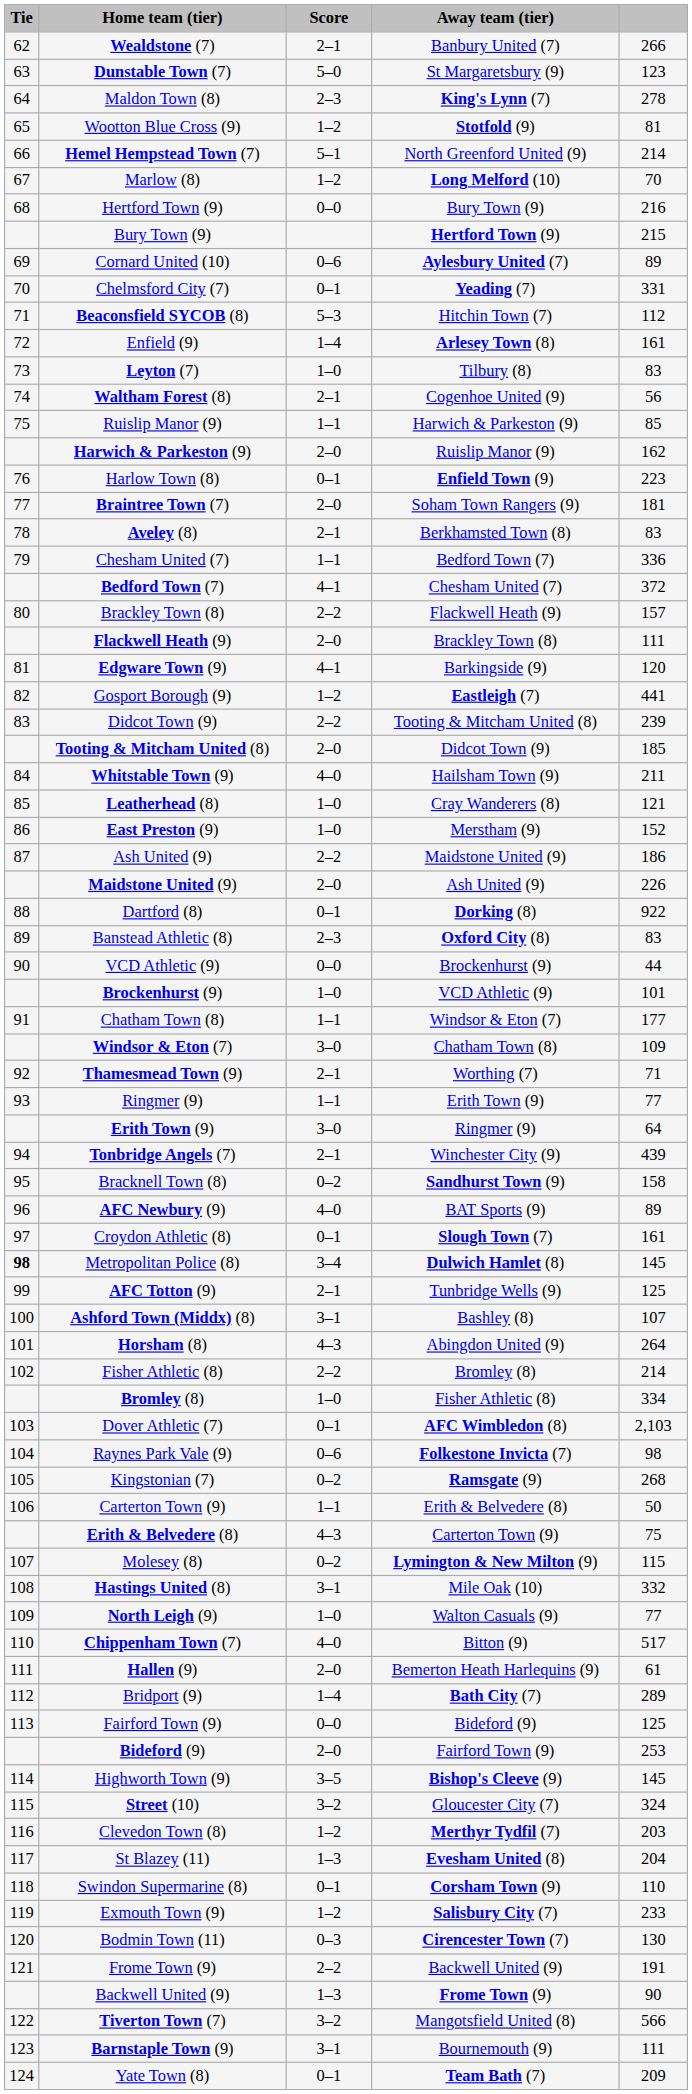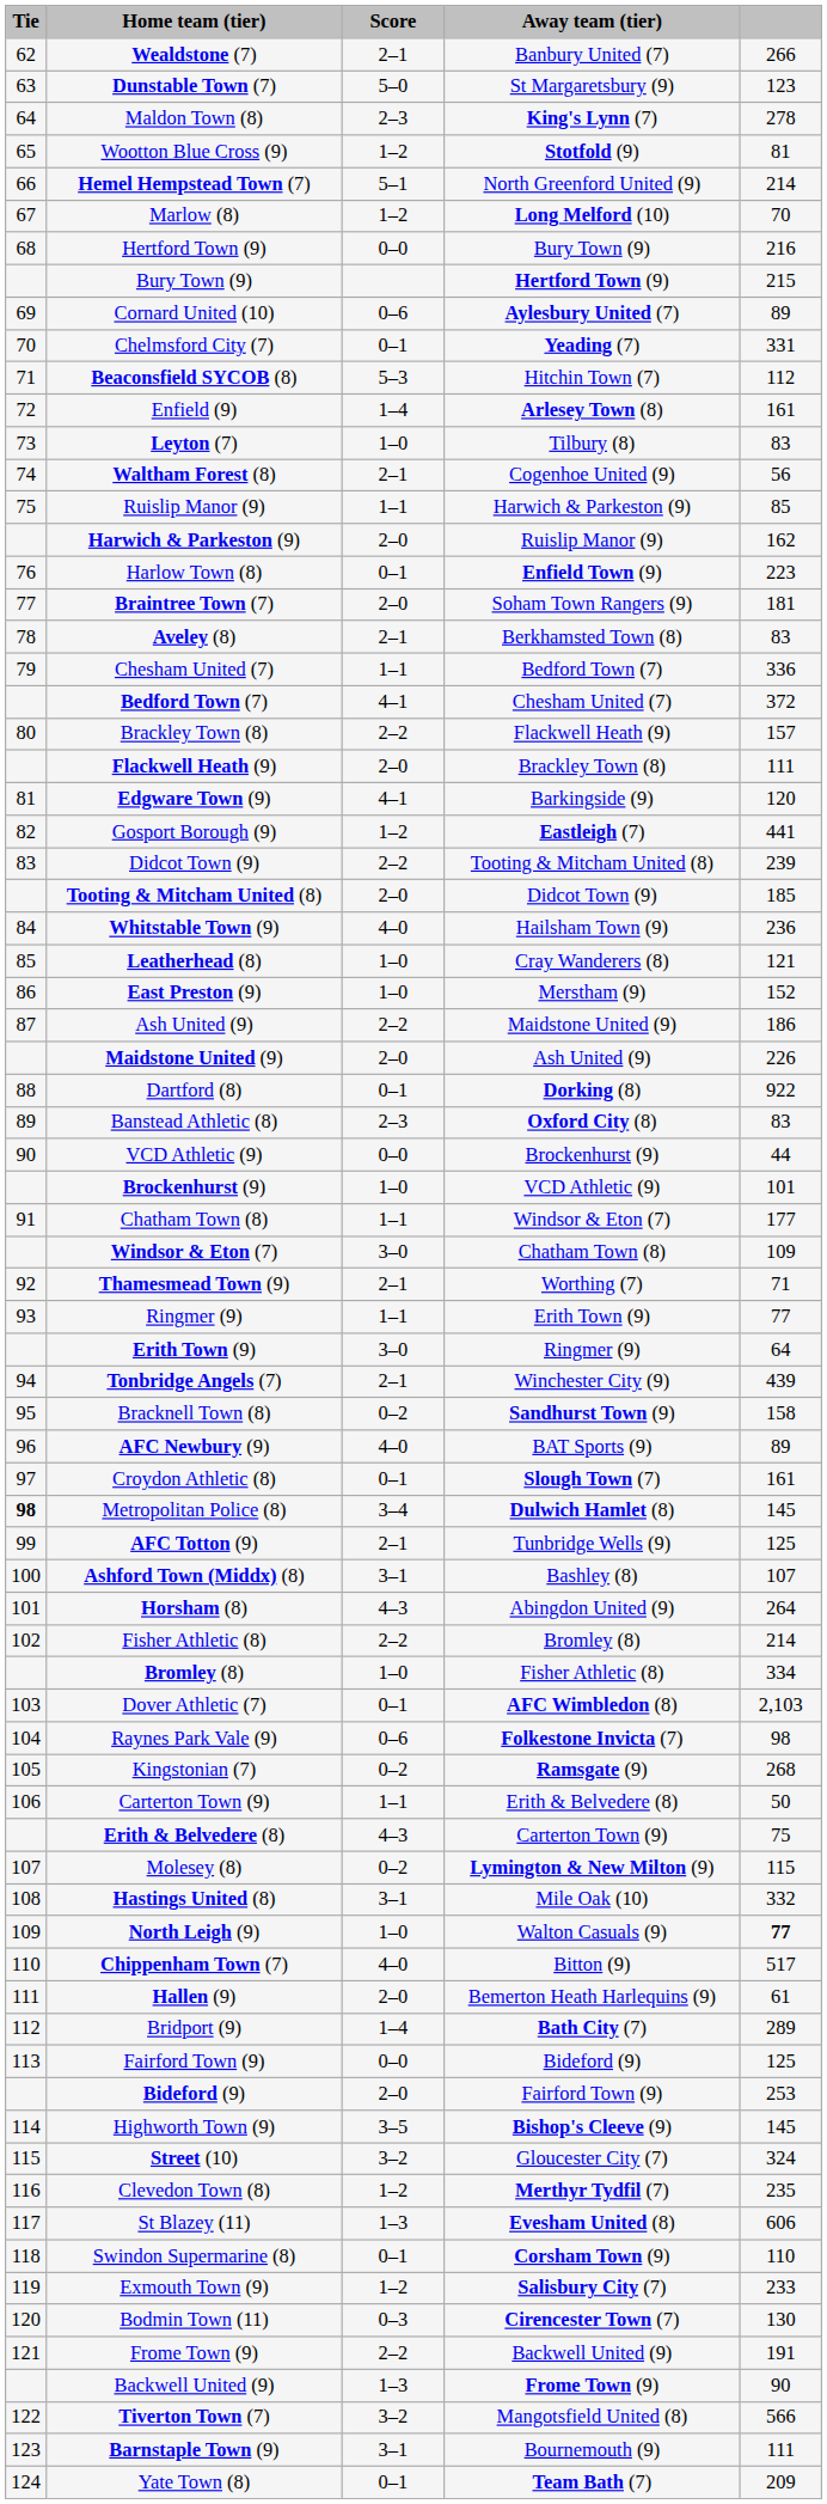Whitstable Town (9) | column 5: 211 -> 236
North Leigh (9) | column 5: normal -> bold
Clevedon Town (8) | column 5: 203 -> 235
St Blazey (11) | column 5: 204 -> 606
